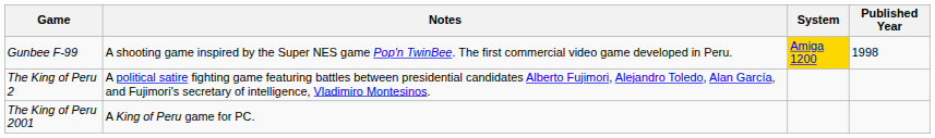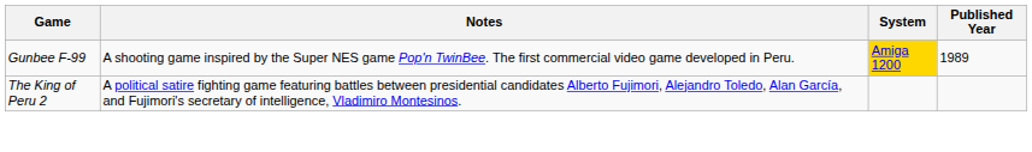Gunbee F-99 | Published Year: 1998 -> 1989
- row: The King of Peru 2001 | A King of Peru game for PC.
